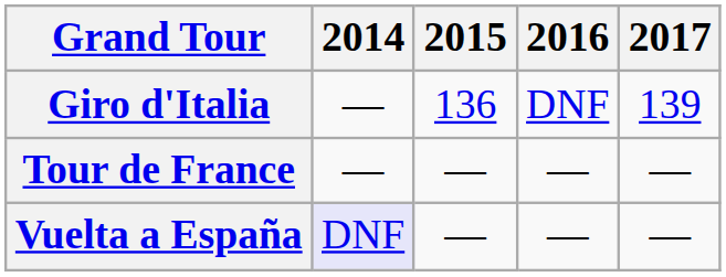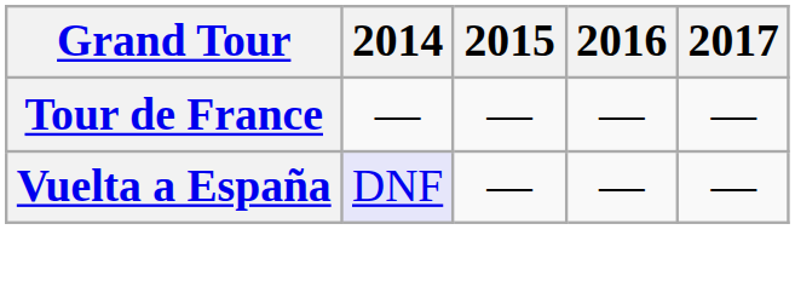- row: Giro d'Italia | — | 136 | DNF | 139
